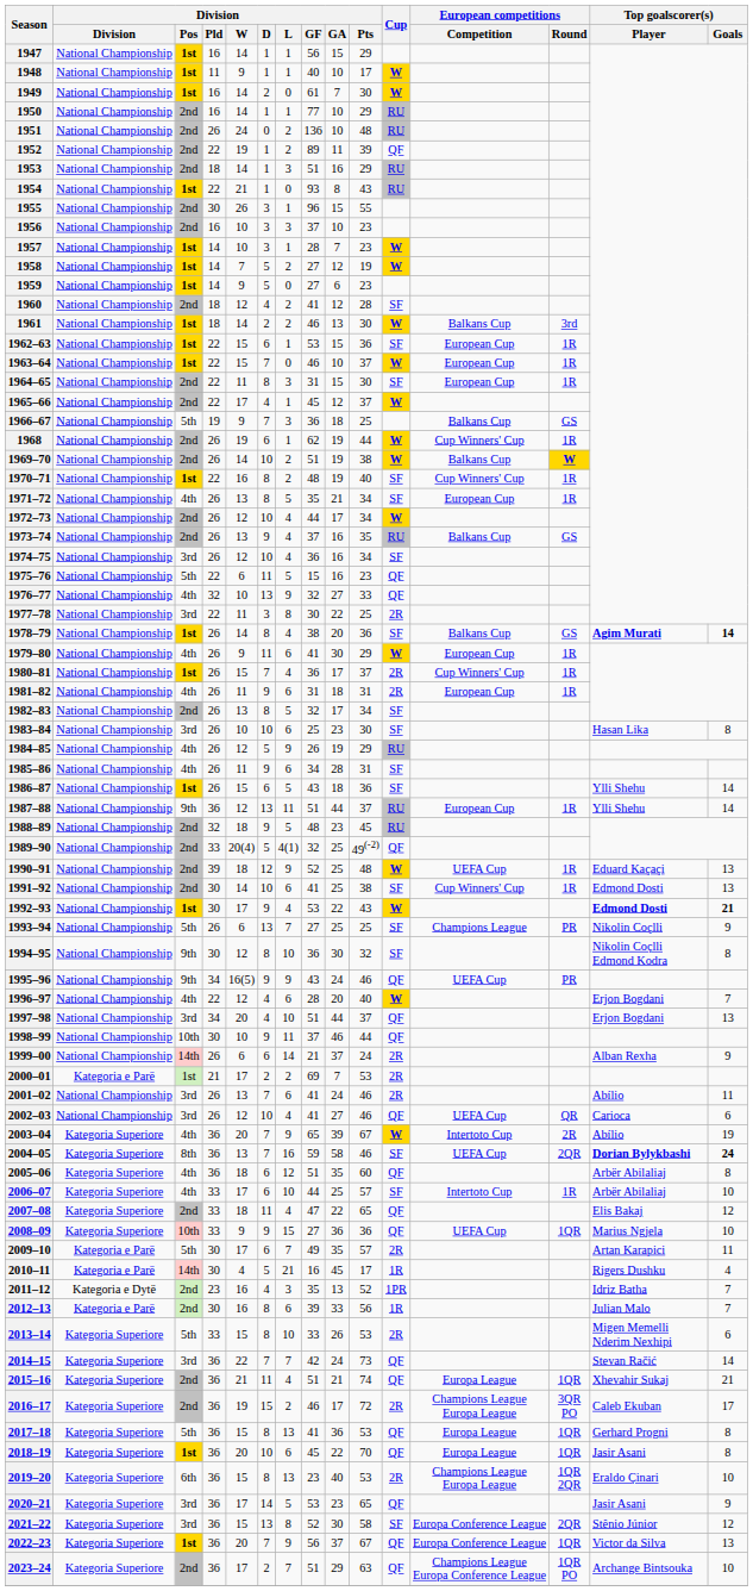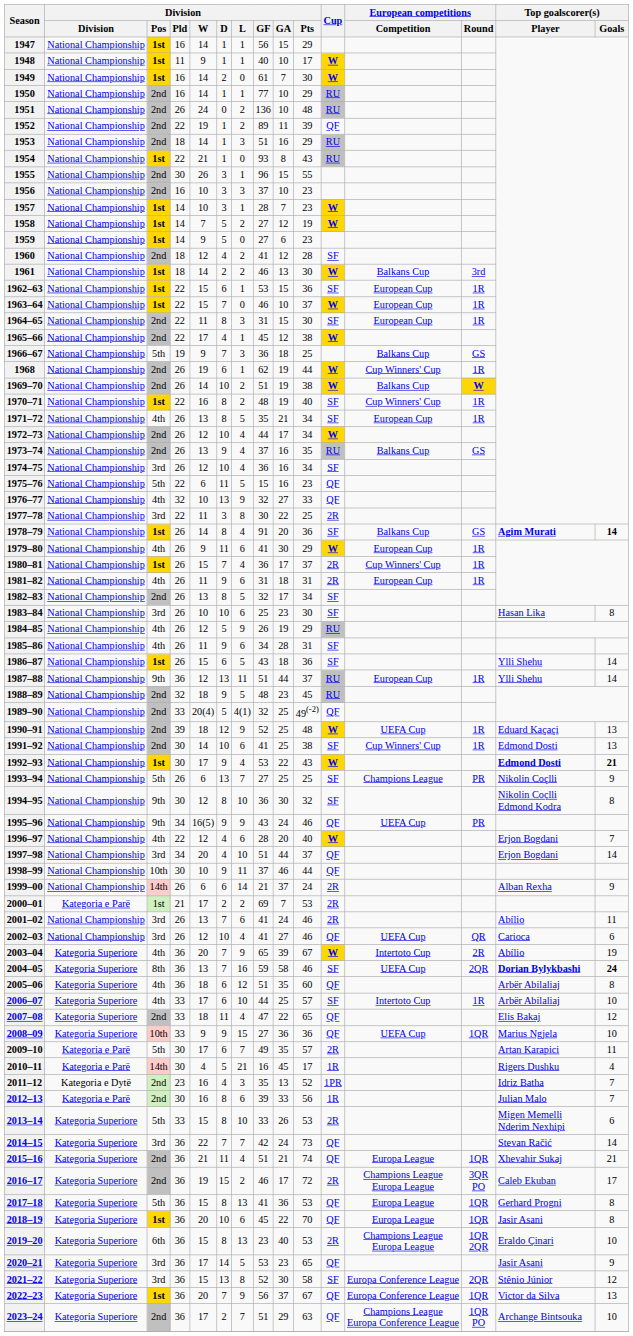1965–66 | Division / Pts: 37 -> 38
1978–79 | Division / GF: 38 -> 91
1997–98 | Top goalscorer(s) / Goals: 13 -> 14
